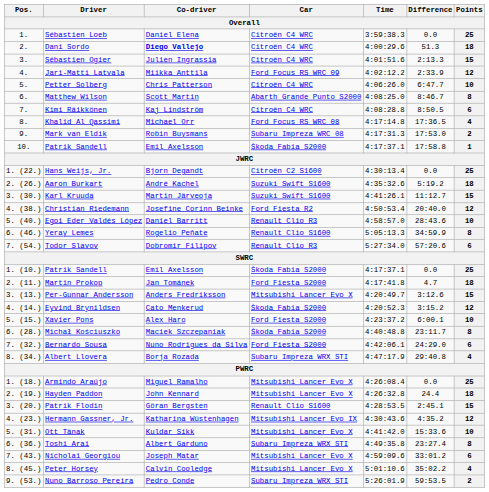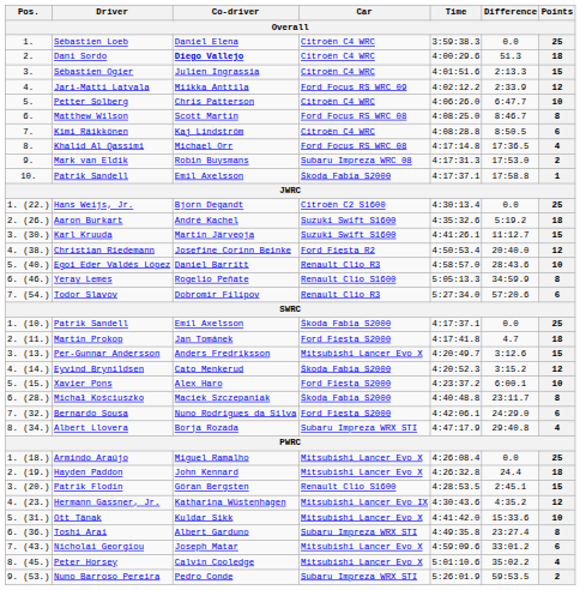Matthew Wilson | Car: Abarth Grande Punto S2000 -> Ford Focus RS WRC 08
